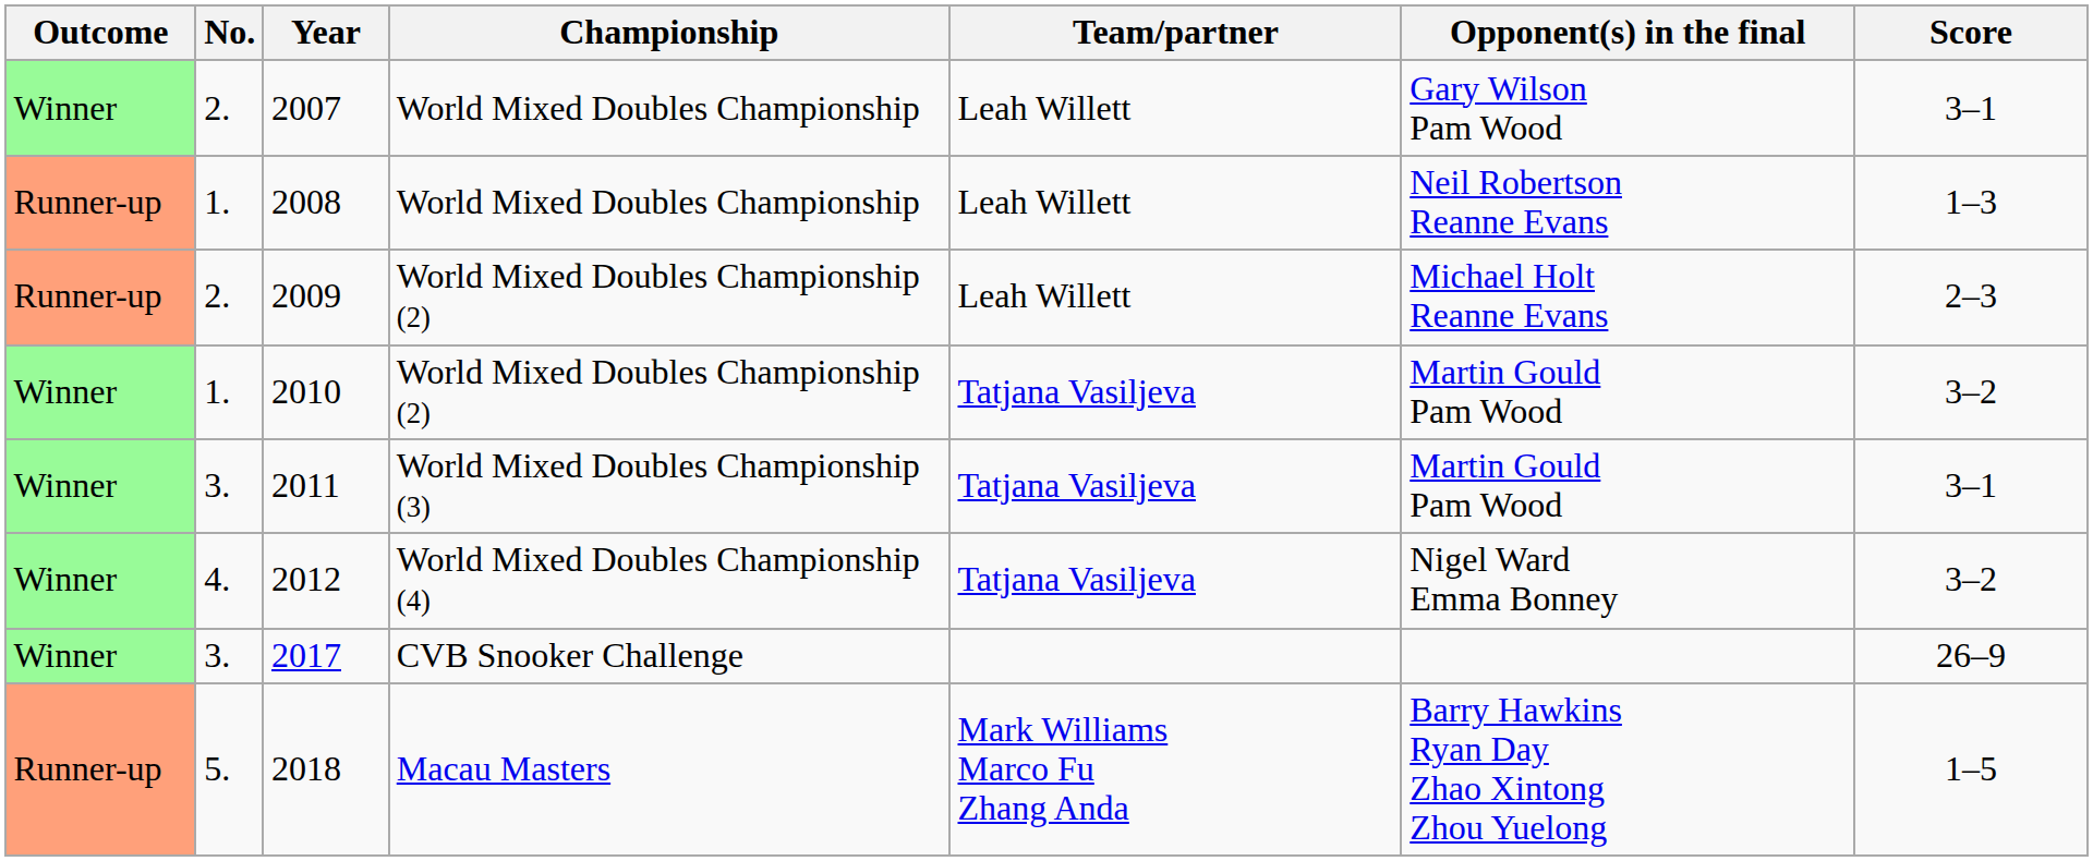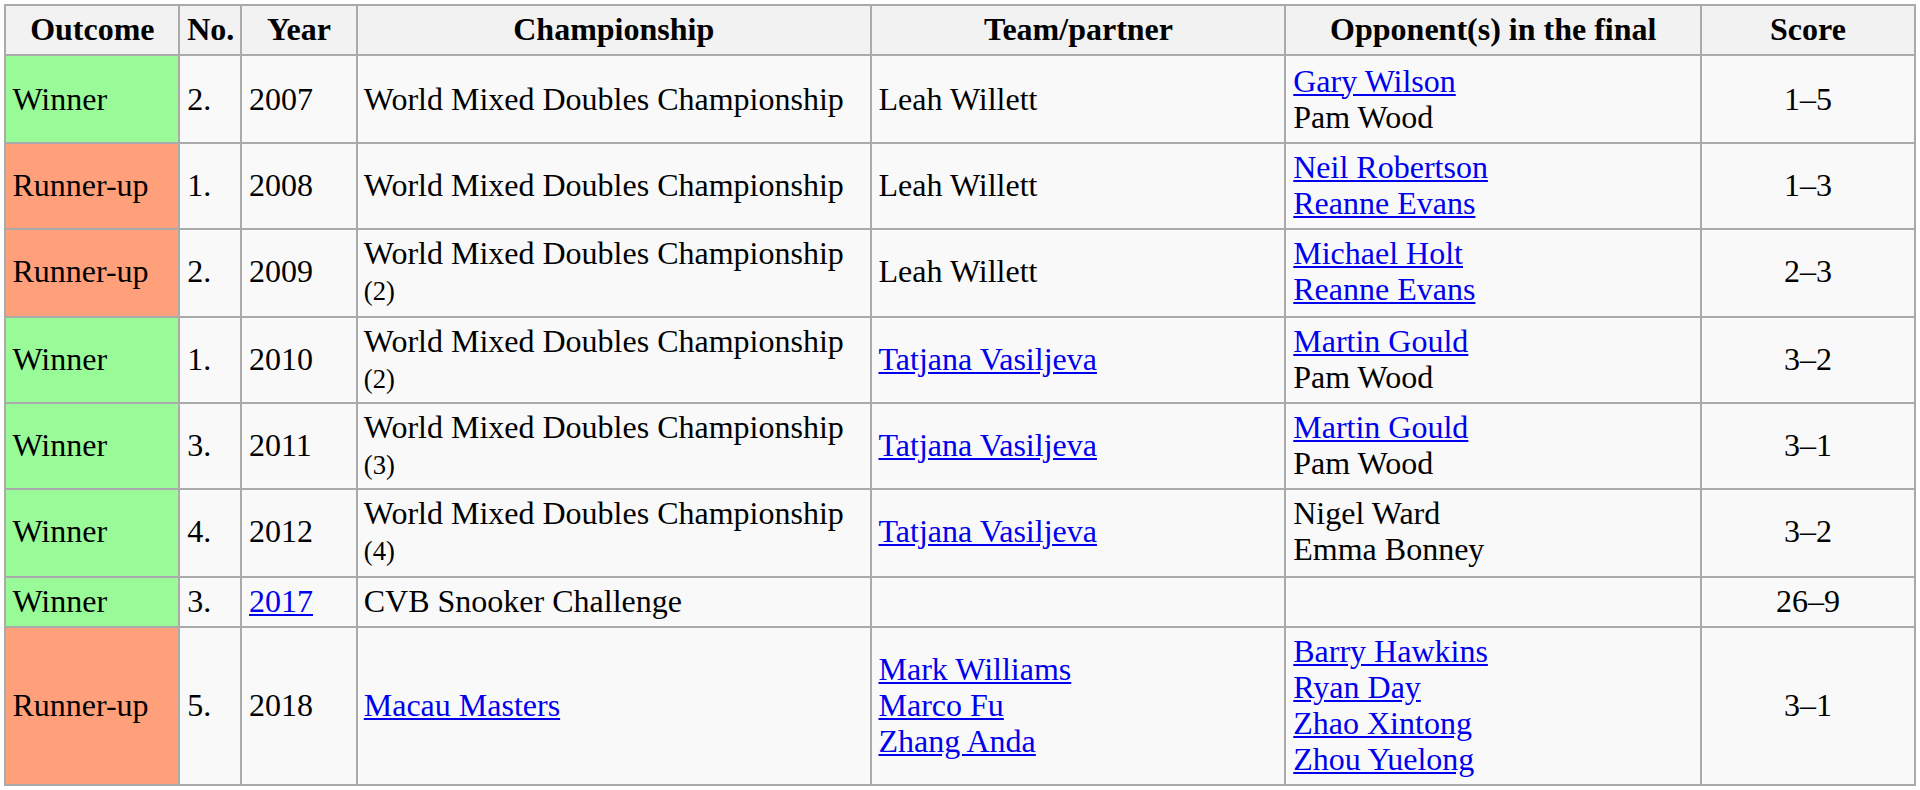2007 | Score: 3–1 -> 1–5
2018 | Score: 1–5 -> 3–1
